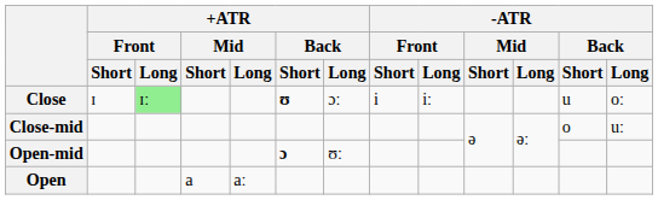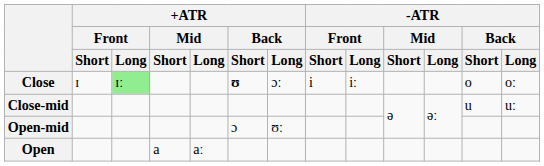Close | -ATR / Back / Short: u -> o
Close-mid | -ATR / Back / Short: o -> u
Open-mid | +ATR / Back / Short: bold -> normal
